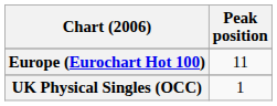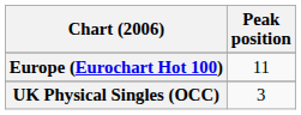UK Physical Singles (OCC) | Peak position: 1 -> 3
